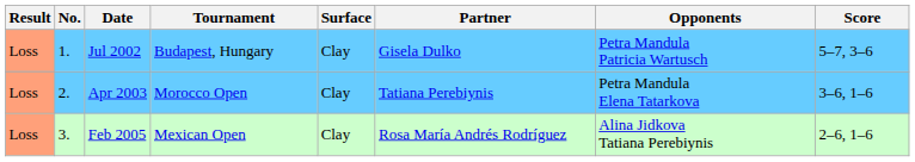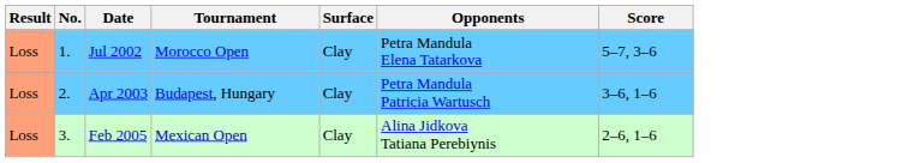- column: Partner | Gisela Dulko | Tatiana Perebiynis | Rosa María Andrés Rodríguez
Jul 2002 | Tournament: Budapest, Hungary -> Morocco Open
Jul 2002 | Opponents: Petra Mandula Patricia Wartusch -> Petra Mandula Elena Tatarkova
Apr 2003 | Tournament: Morocco Open -> Budapest, Hungary
Apr 2003 | Opponents: Petra Mandula Elena Tatarkova -> Petra Mandula Patricia Wartusch
